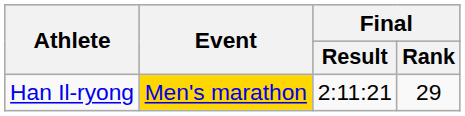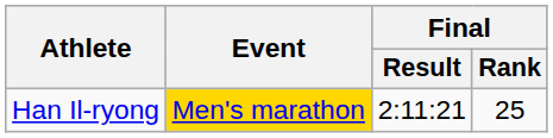Han Il-ryong | Final / Rank: 29 -> 25
